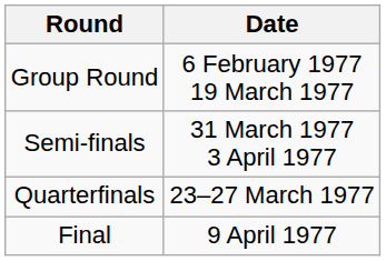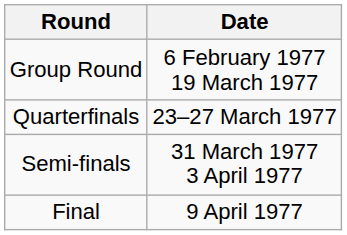rows swapped: Quarterfinals <-> Semi-finals
